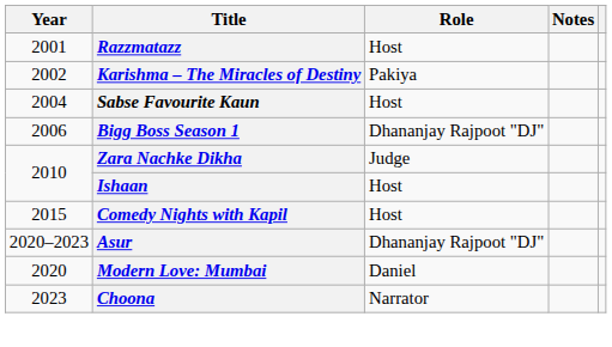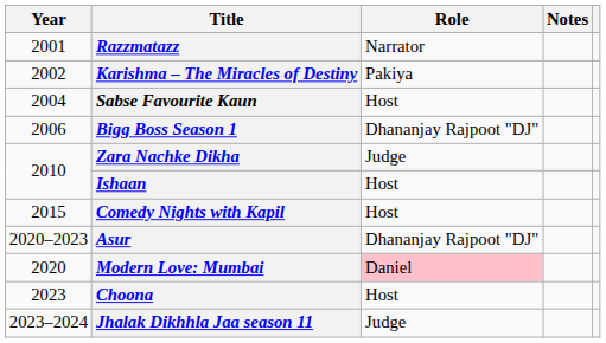Razzmatazz | Role: Host -> Narrator
Modern Love: Mumbai | Role: no background -> pink background
Choona | Role: Narrator -> Host
+ row: 2023–2024 | Jhalak Dikhhla Jaa season 11 | Judge
